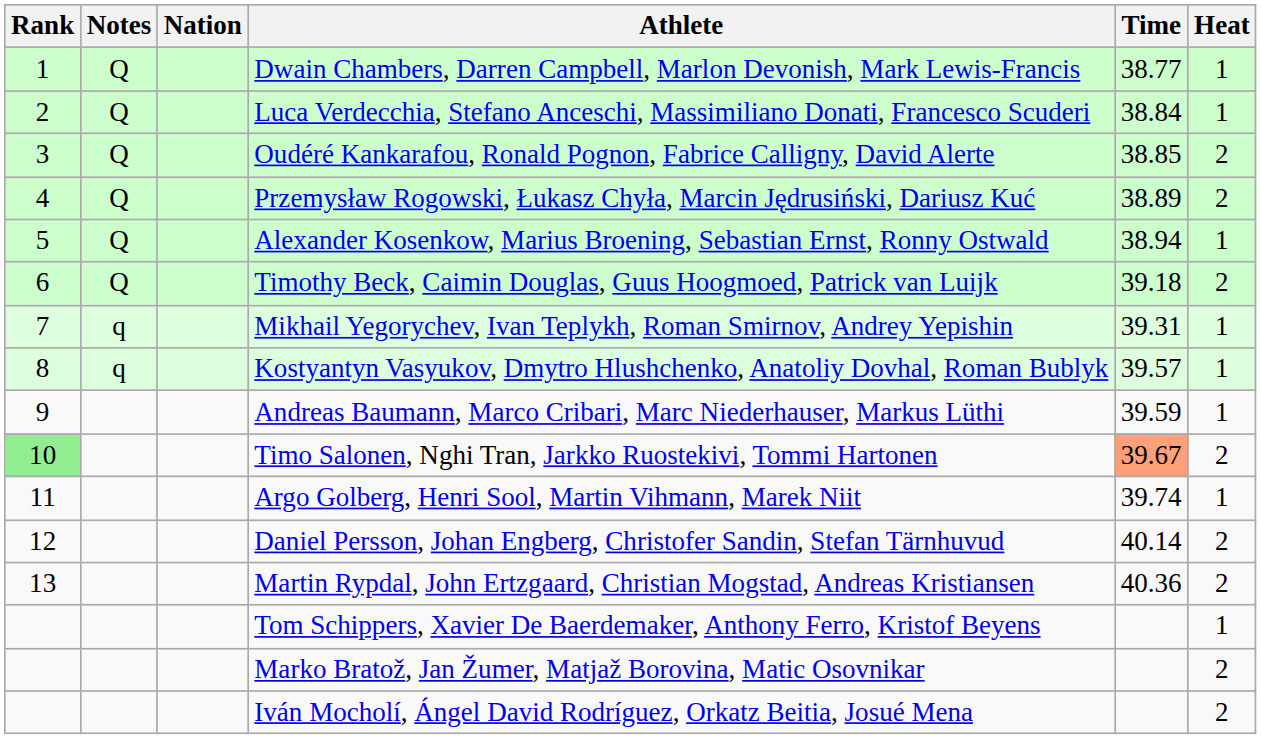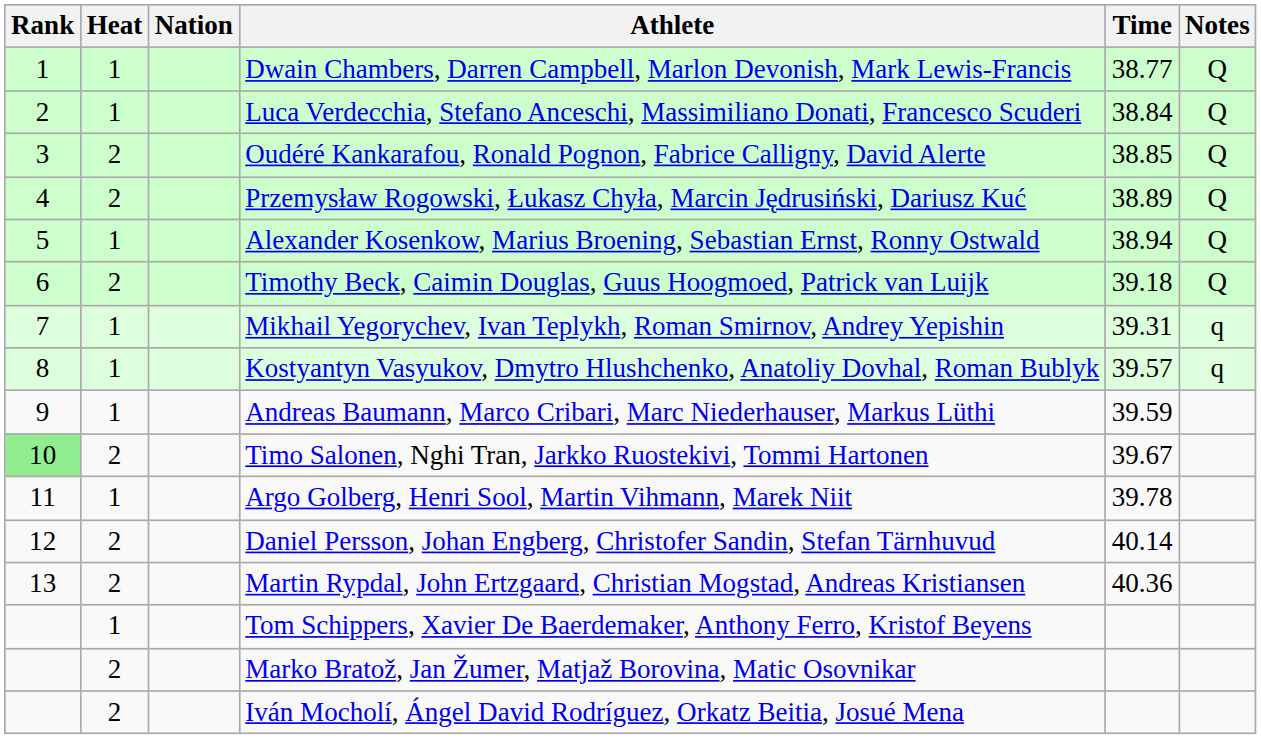columns swapped: Heat <-> Notes
Timo Salonen, Nghi Tran, Jarkko Ruostekivi, Tommi Hartonen | Time: lightsalmon background -> no background
Argo Golberg, Henri Sool, Martin Vihmann, Marek Niit | Time: 39.74 -> 39.78
